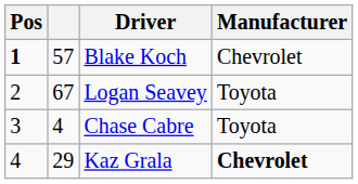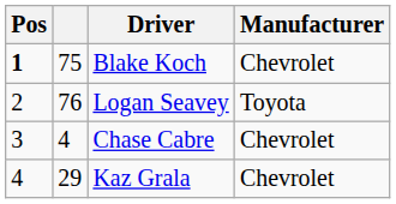Blake Koch | column 2: 57 -> 75
Logan Seavey | column 2: 67 -> 76
Chase Cabre | Manufacturer: Toyota -> Chevrolet
Kaz Grala | Manufacturer: bold -> normal
